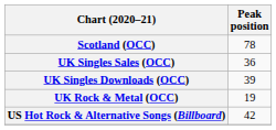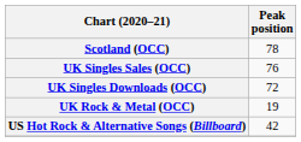UK Singles Sales (OCC) | Peak position: 36 -> 76
UK Singles Downloads (OCC) | Peak position: 39 -> 72
